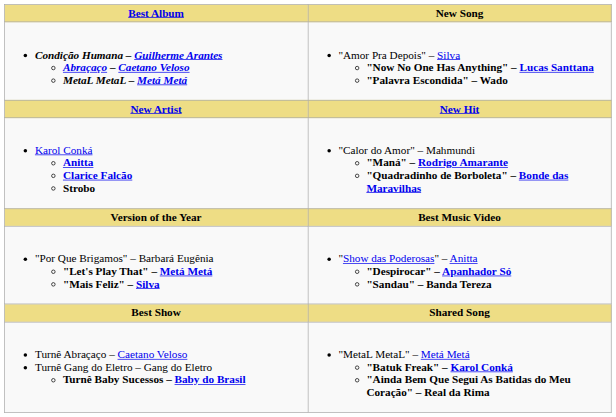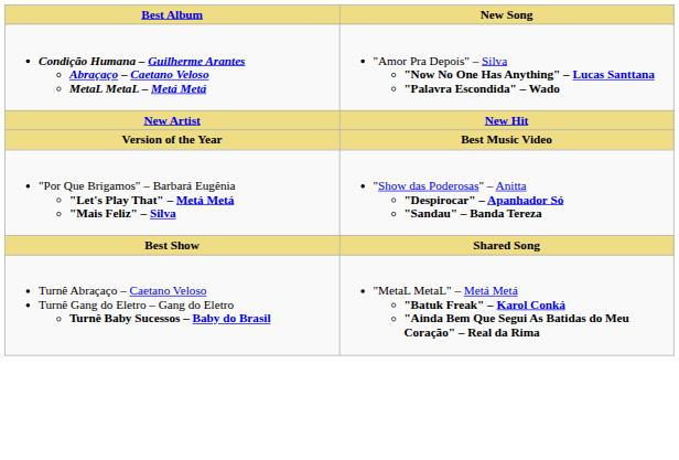- row: Karol Conká Anitta Clarice Falcão Strobo | "Calor do Amor" – Mahmundi "Maná" – Rodrigo Amarante "Quadradinho de Borboleta" – Bonde das Maravilhas
